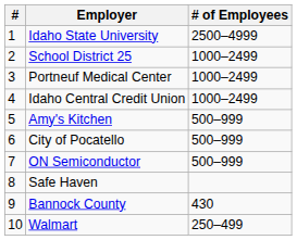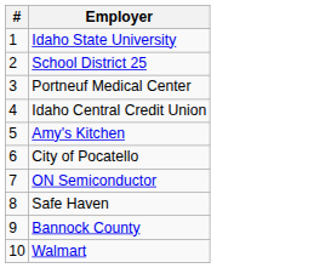- column: # of Employees | 2500–4999 | 1000–2499 | 1000–2499 | 1000–2499 | 500–999 | 500–999 | 500–999 | 430 | 250–499
